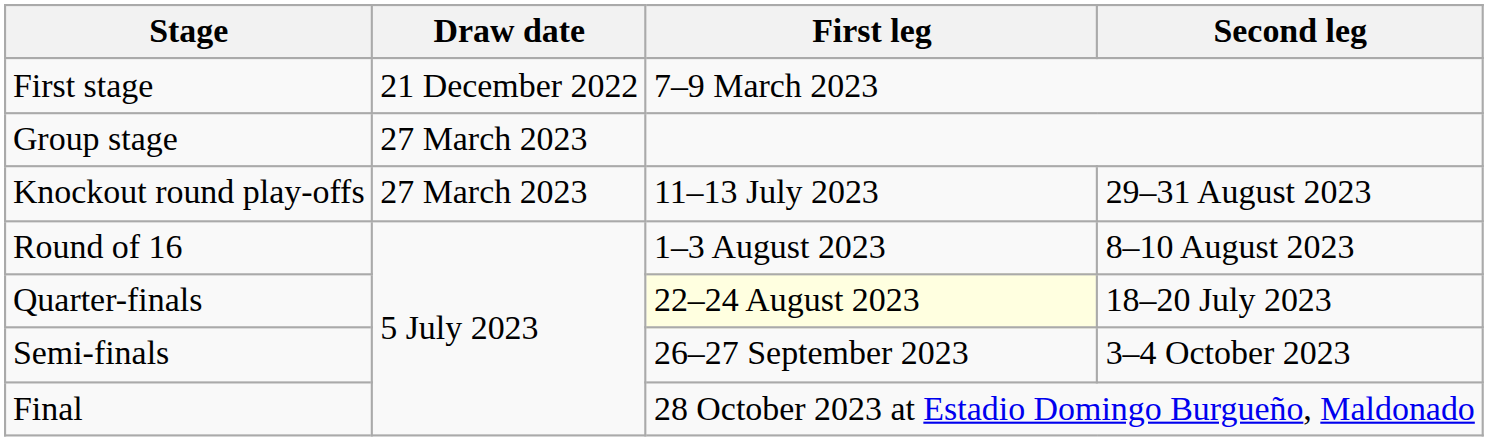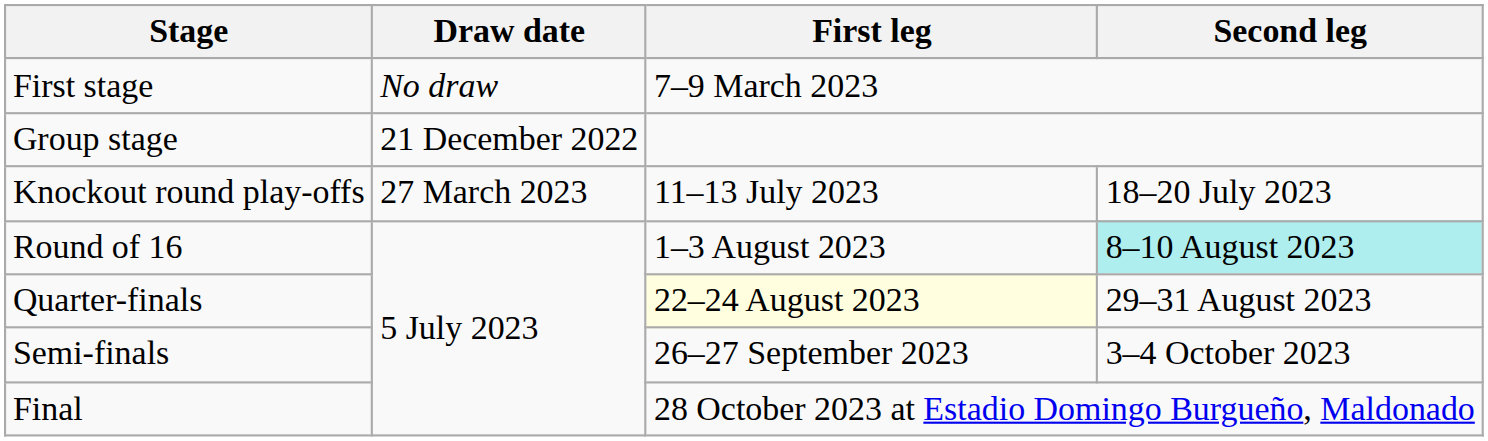First stage | Draw date: 21 December 2022 -> No draw
Group stage | Draw date: 27 March 2023 -> 21 December 2022
Knockout round play-offs | Second leg: 29–31 August 2023 -> 18–20 July 2023
Round of 16 | Second leg: no background -> paleturquoise background
Quarter-finals | Second leg: 18–20 July 2023 -> 29–31 August 2023
